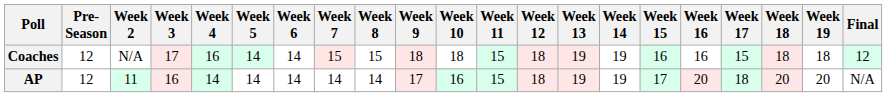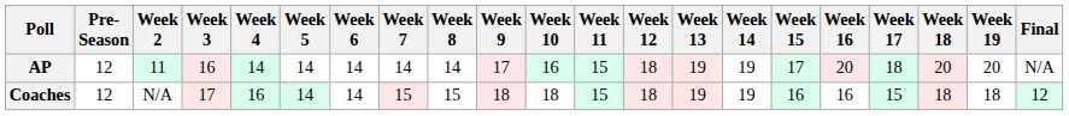rows swapped: AP <-> Coaches
